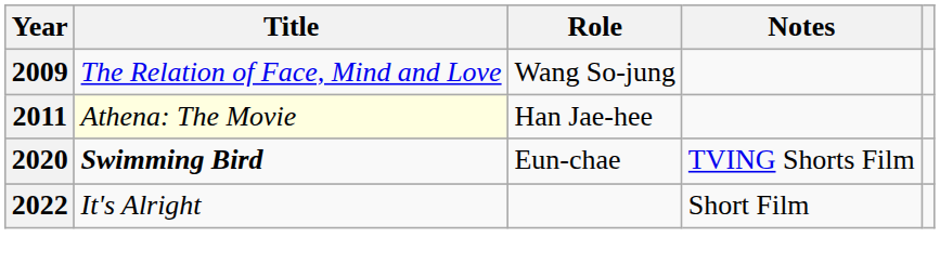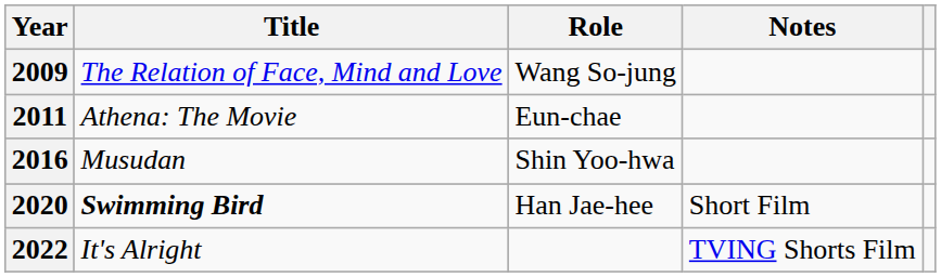2011 | Title: lightyellow background -> no background
2011 | Role: Han Jae-hee -> Eun-chae
+ row: 2016 | Musudan | Shin Yoo-hwa
2020 | Role: Eun-chae -> Han Jae-hee
2020 | Notes: TVING Shorts Film -> Short Film
2022 | Notes: Short Film -> TVING Shorts Film
